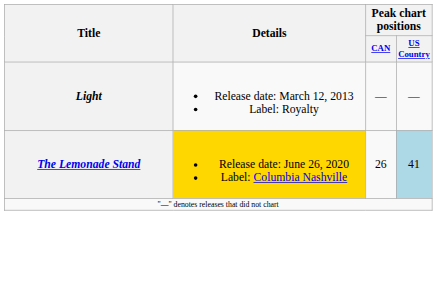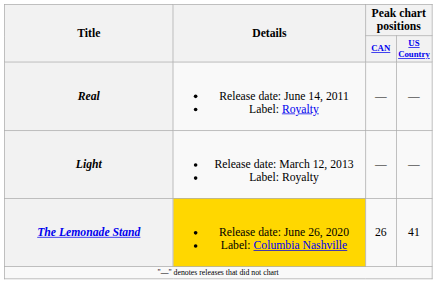+ row: Real | Release date: June 14, 2011 Label: Royalty | — | —
The Lemonade Stand | Peak chart positions / US Country: lightblue background -> no background
